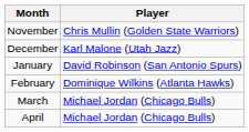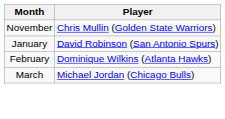- row: December | Karl Malone (Utah Jazz)
- row: April | Michael Jordan (Chicago Bulls)
